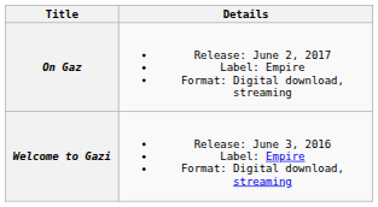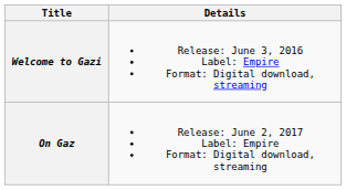rows swapped: Welcome to Gazi <-> On Gaz
